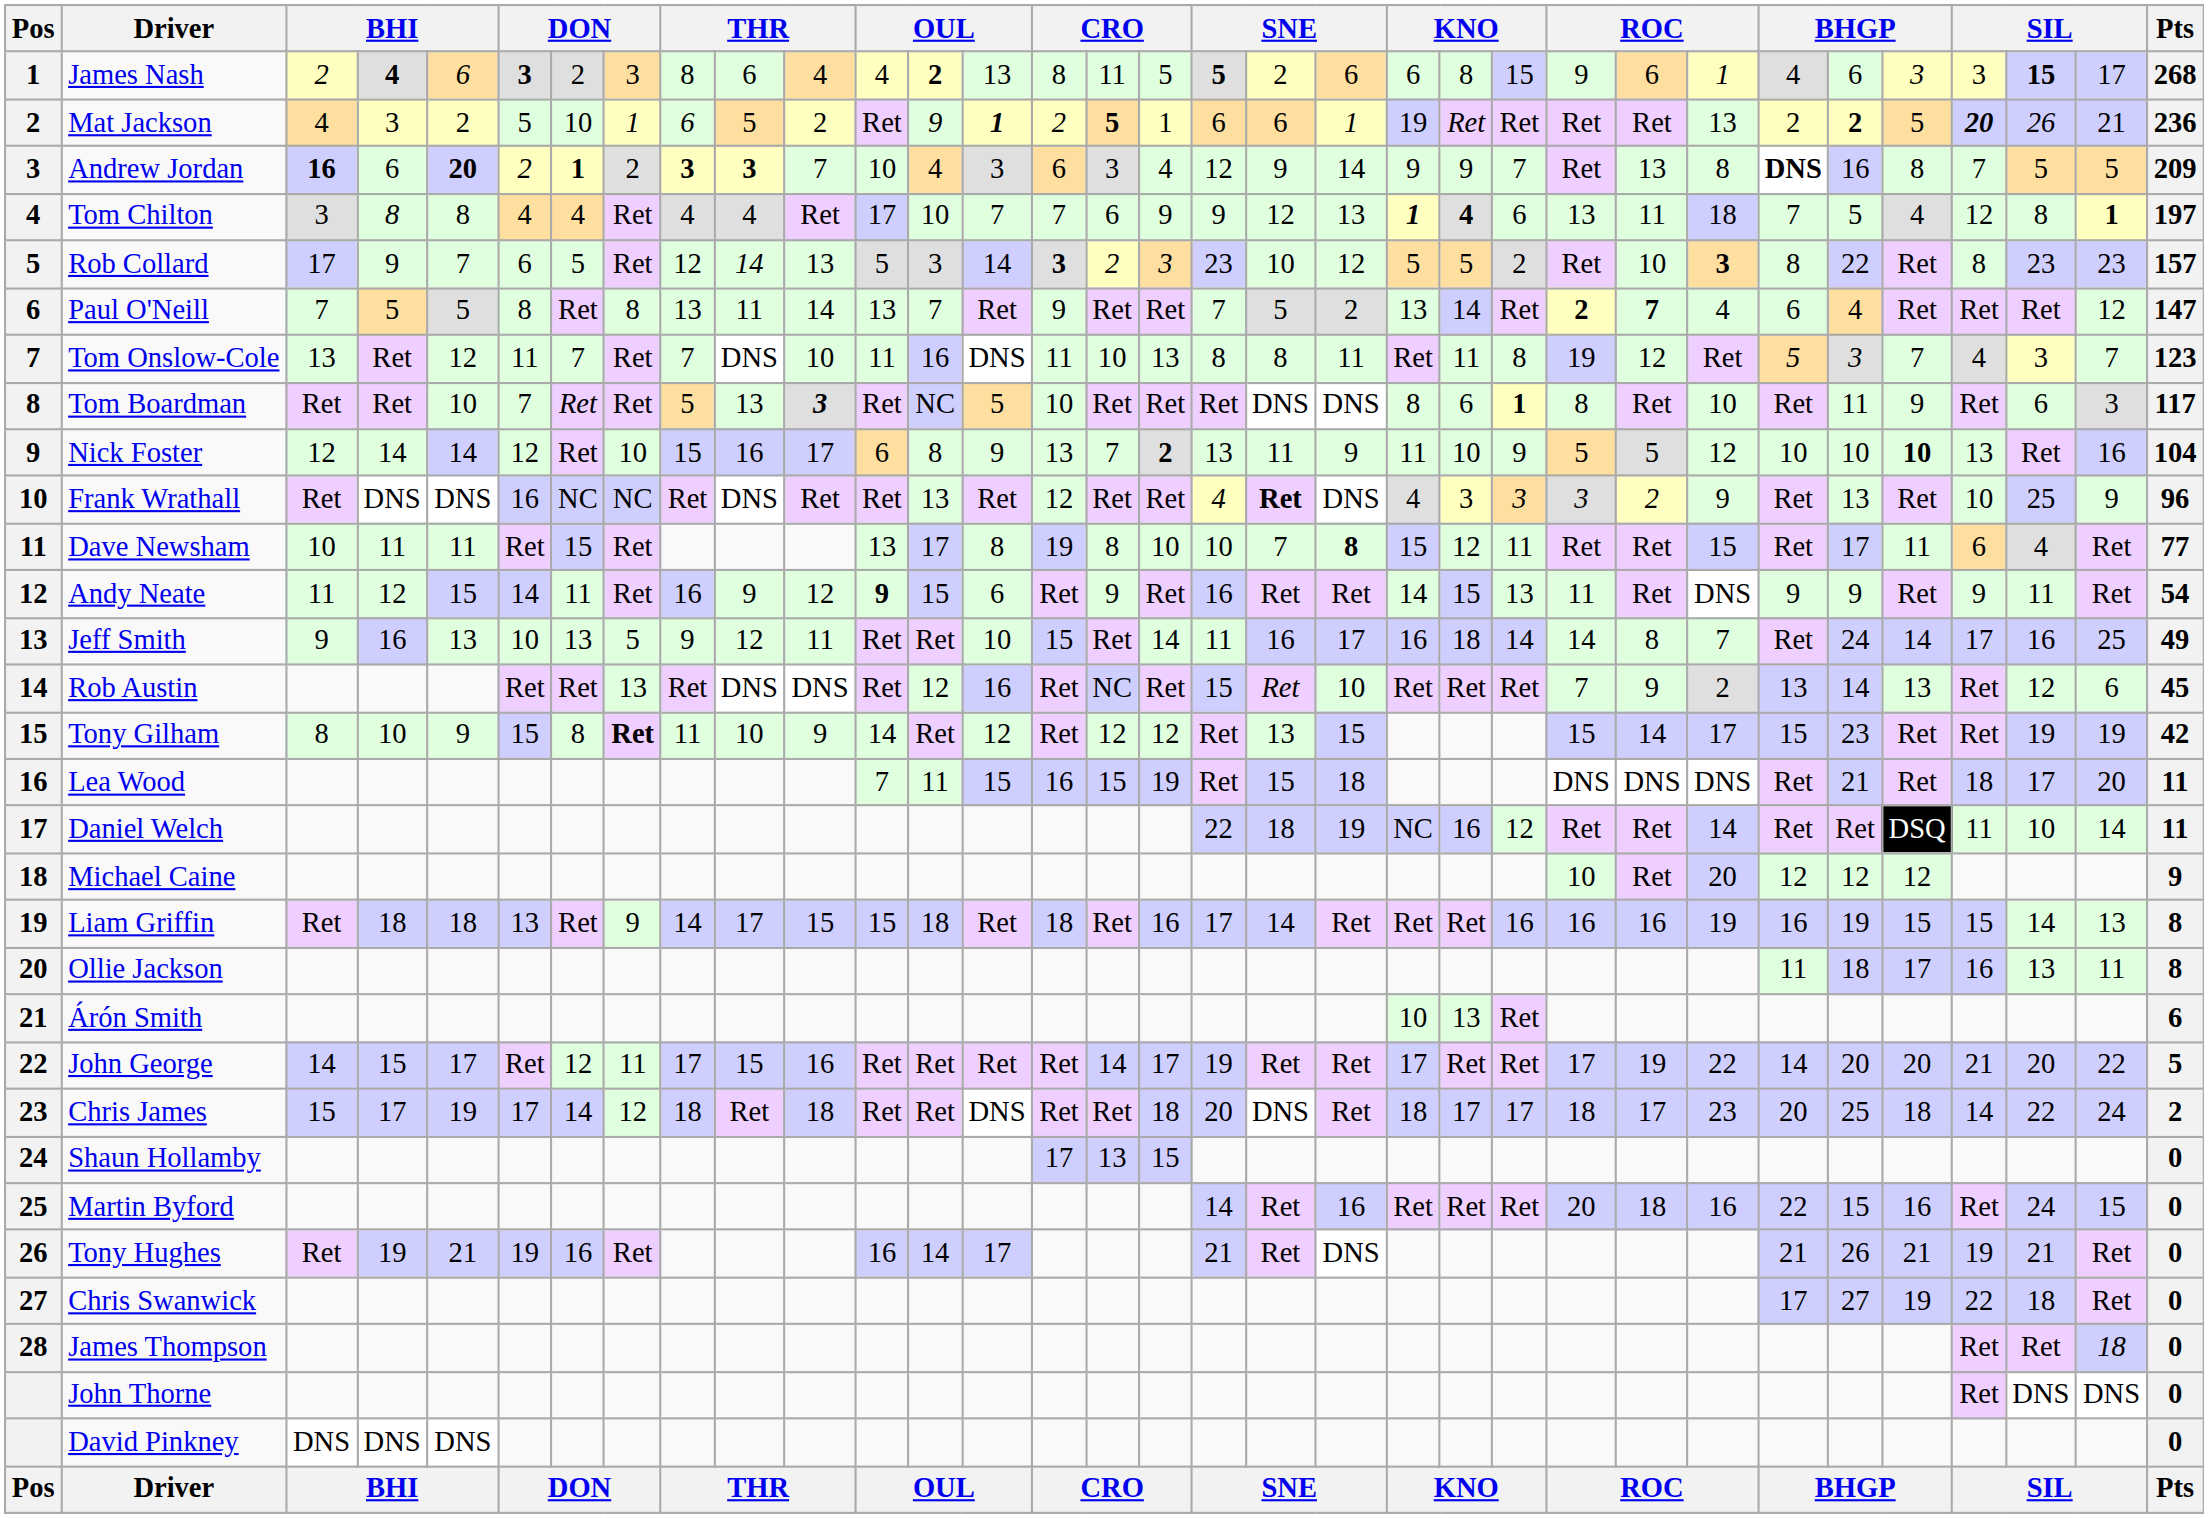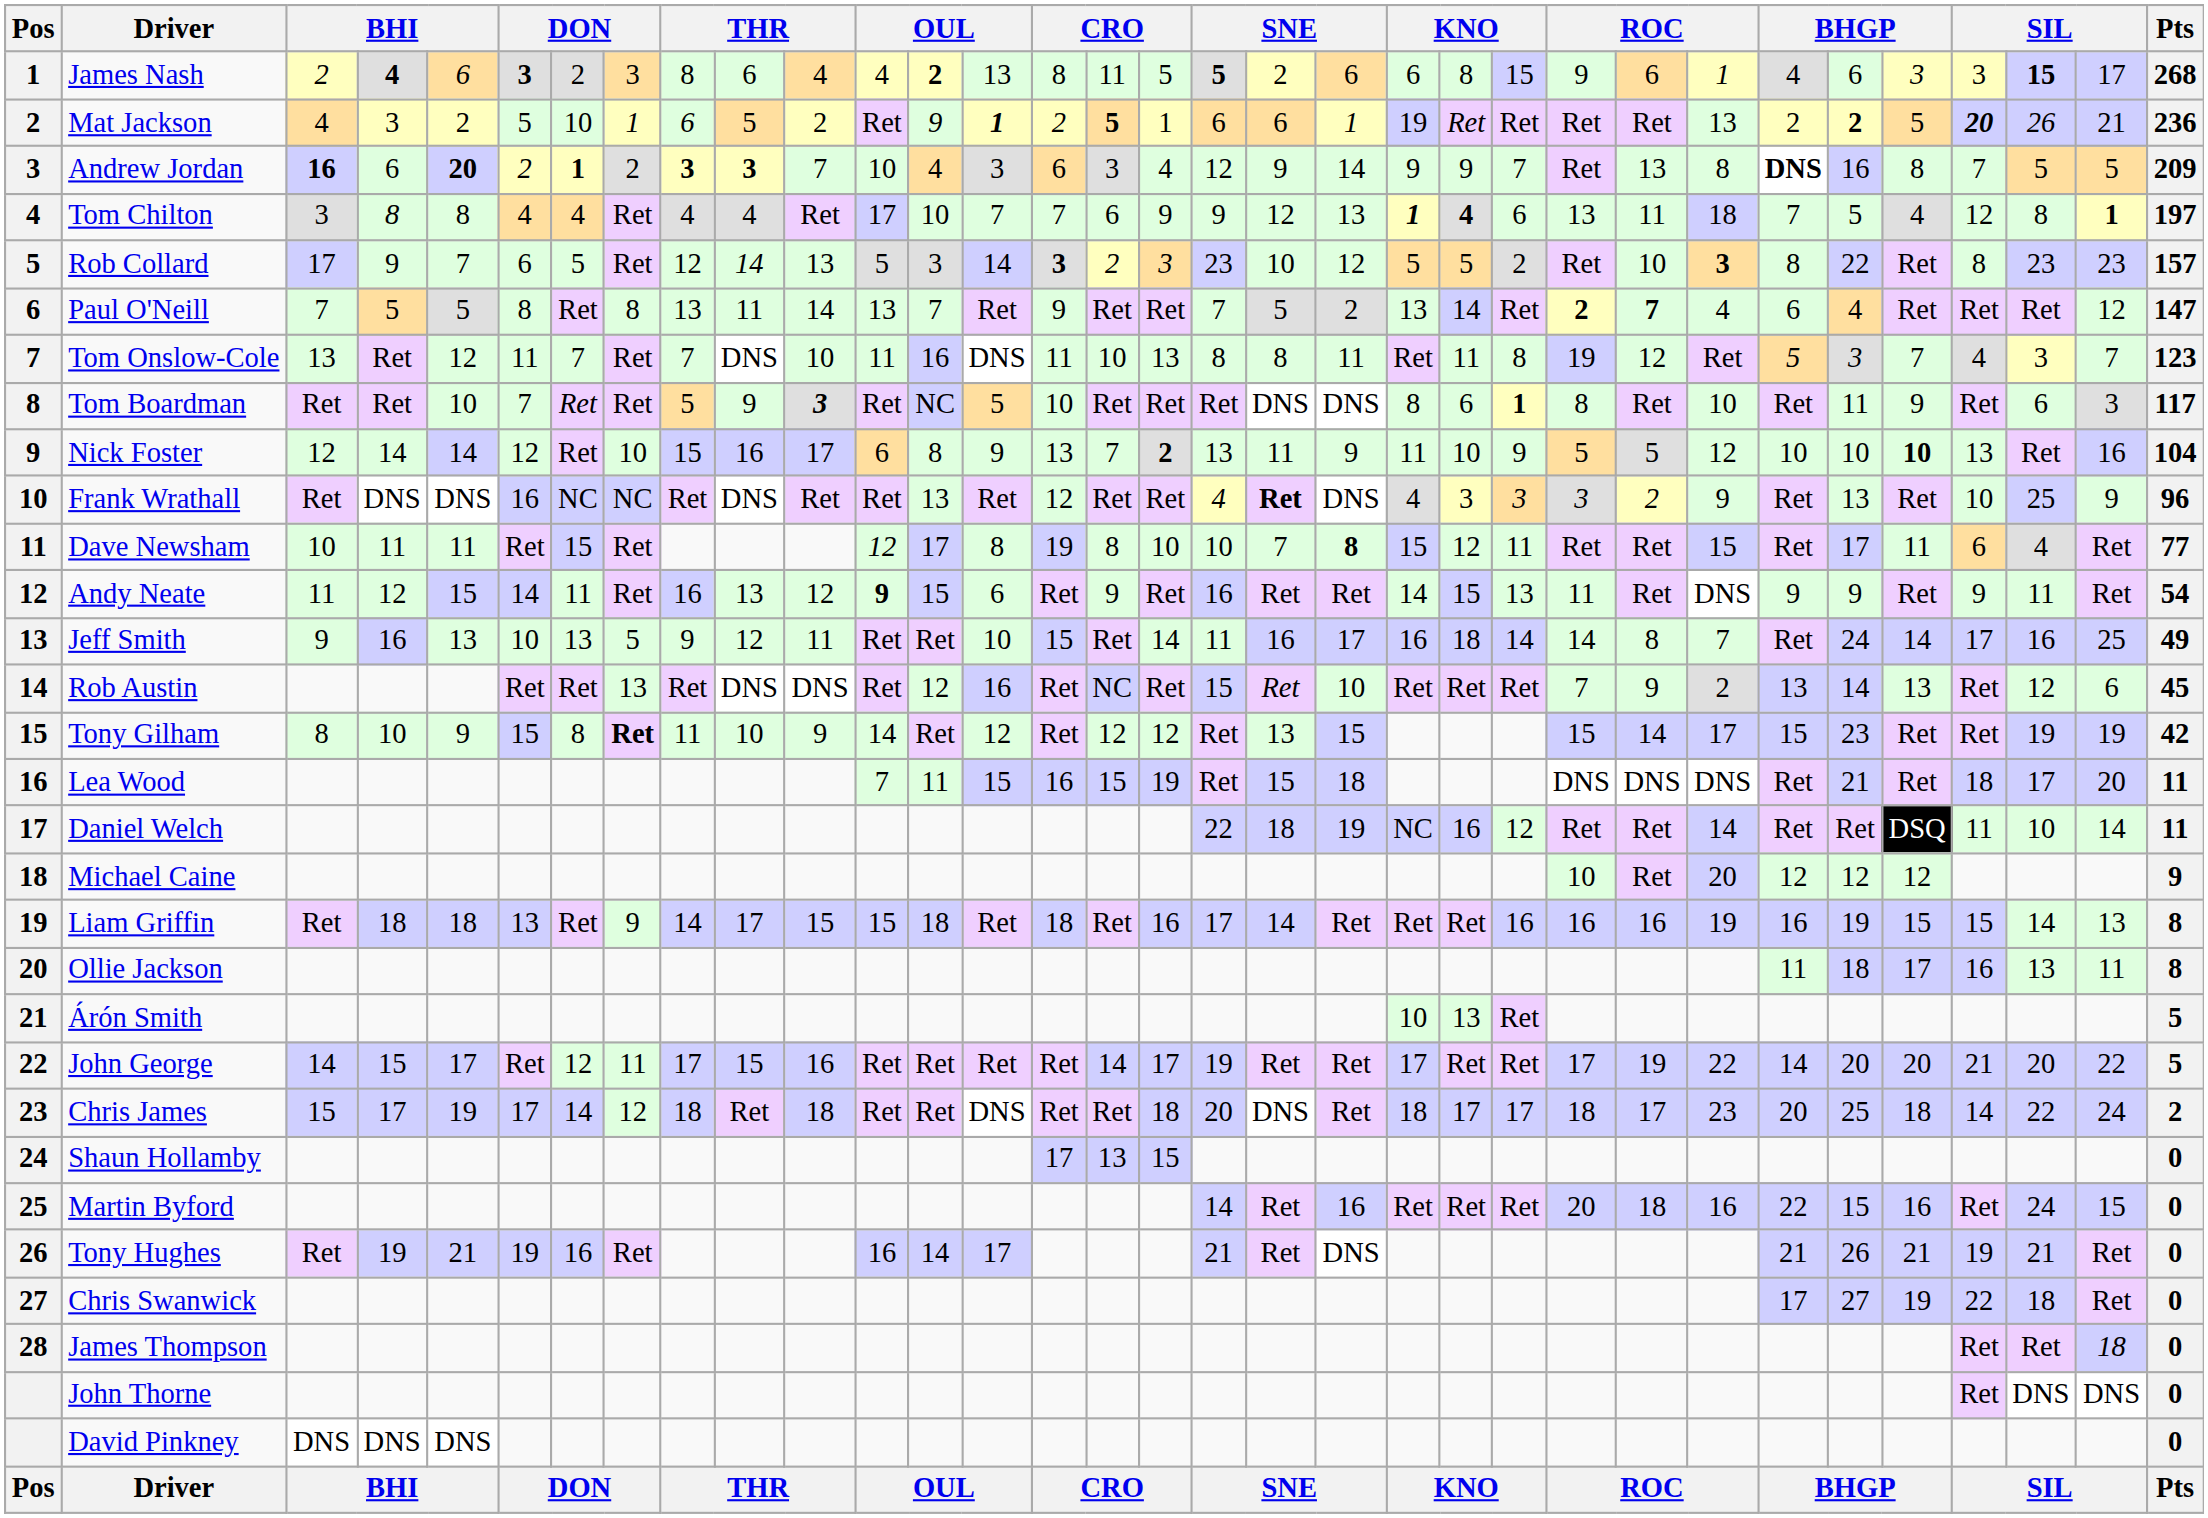Tom Boardman | column 10: 13 -> 9
Dave Newsham | column 12: 13 -> 12
Andy Neate | column 10: 9 -> 13
Árón Smith | Pts: 6 -> 5
